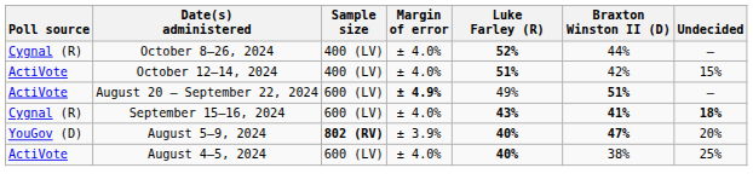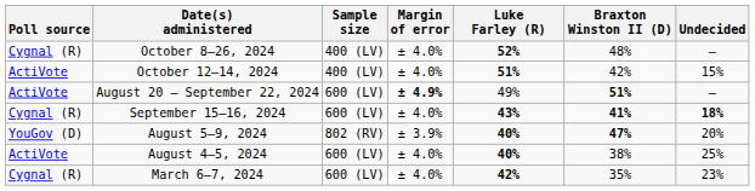October 8–26, 2024 | Braxton Winston II (D): 44% -> 48%
August 5–9, 2024 | Sample size: bold -> normal
+ row: Cygnal (R) | March 6–7, 2024 | 600 (LV) | ± 4.0% | 42% | 35% | 23%
